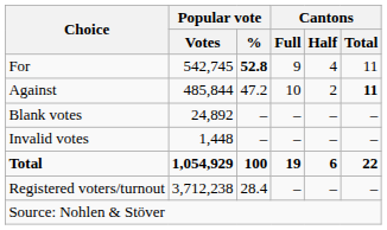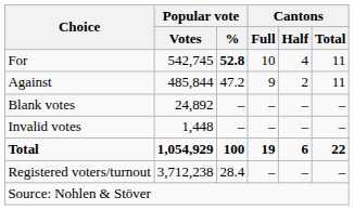For | Cantons / Full: 9 -> 10
Against | Cantons / Full: 10 -> 9
Against | Cantons / Total: bold -> normal
